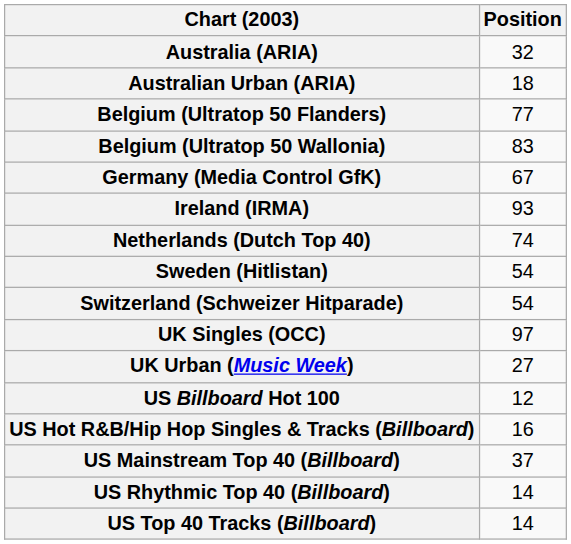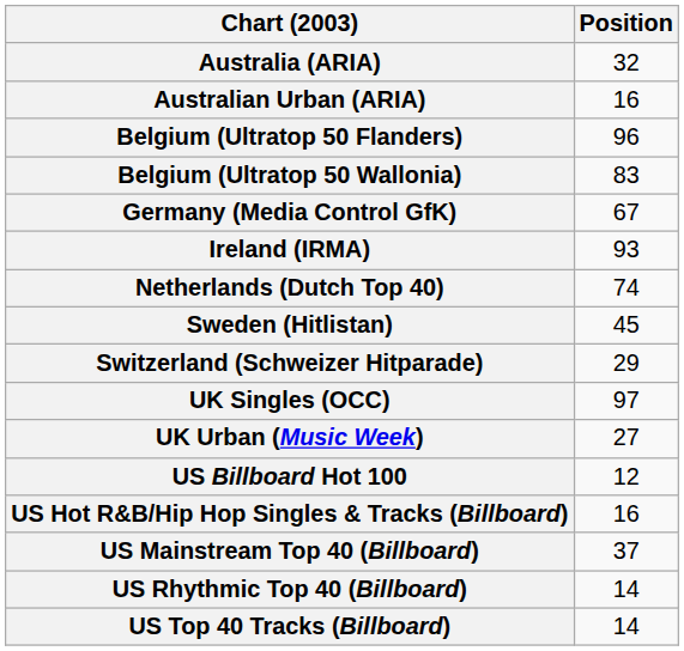Australian Urban (ARIA) | Position: 18 -> 16
Belgium (Ultratop 50 Flanders) | Position: 77 -> 96
Sweden (Hitlistan) | Position: 54 -> 45
Switzerland (Schweizer Hitparade) | Position: 54 -> 29
